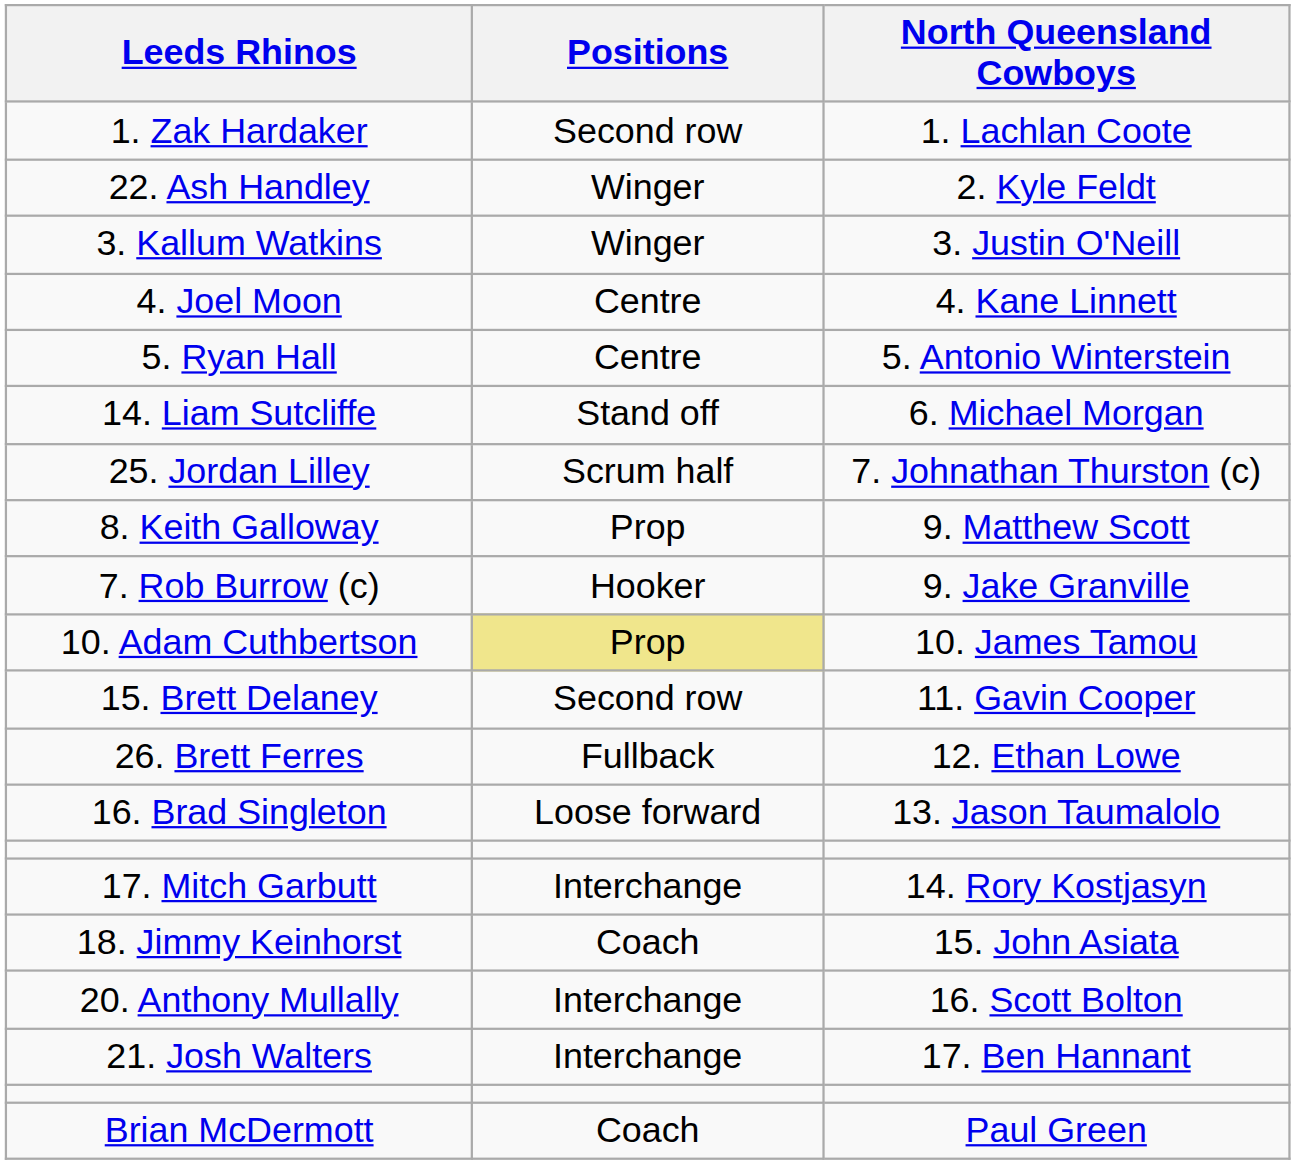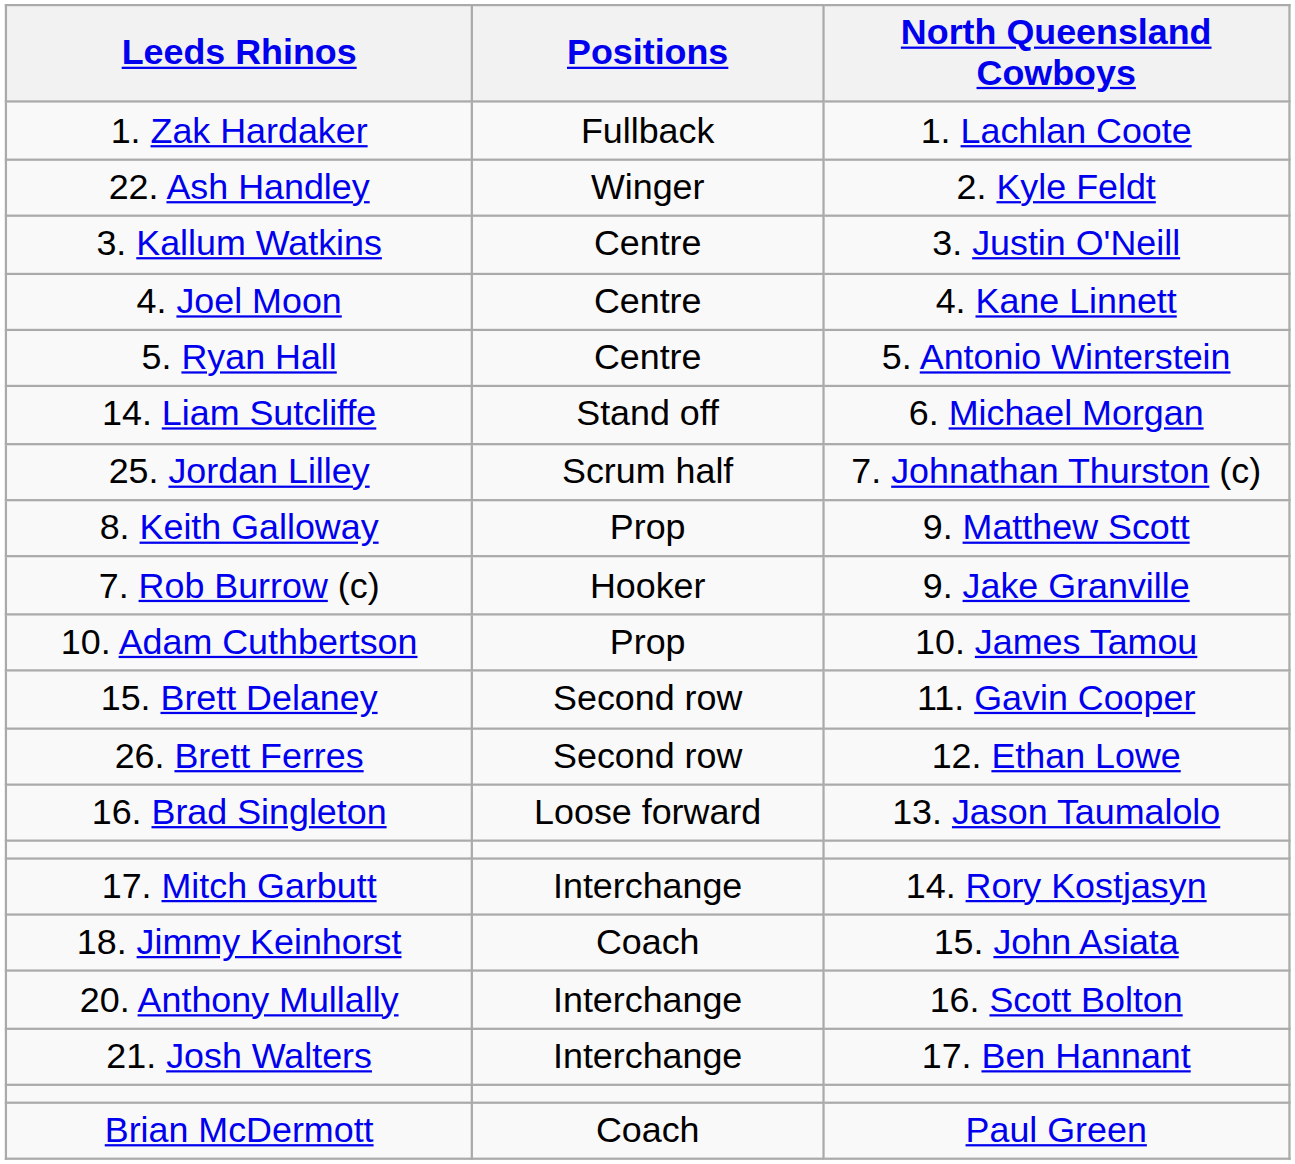1. Zak Hardaker | Positions: Second row -> Fullback
3. Kallum Watkins | Positions: Winger -> Centre
10. Adam Cuthbertson | Positions: khaki background -> no background
26. Brett Ferres | Positions: Fullback -> Second row
